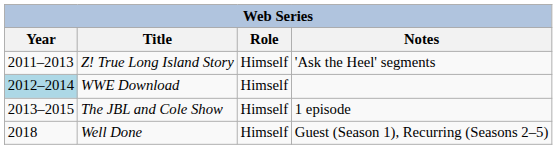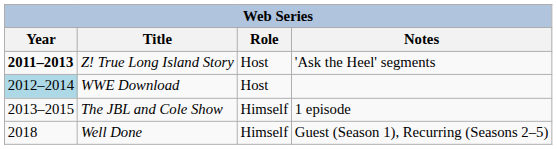Z! True Long Island Story | Year: normal -> bold
Z! True Long Island Story | Role: Himself -> Host
WWE Download | Role: Himself -> Host
